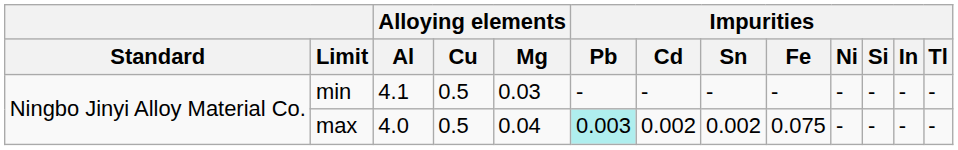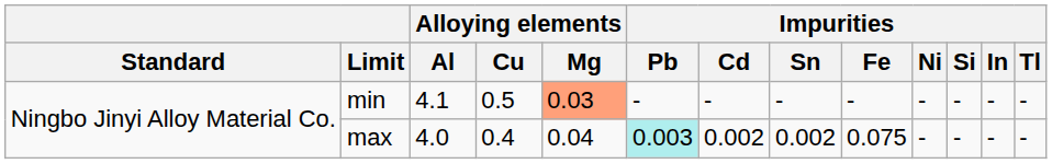min | Alloying elements / Mg: no background -> lightsalmon background
max | Alloying elements / Cu: 0.5 -> 0.4
